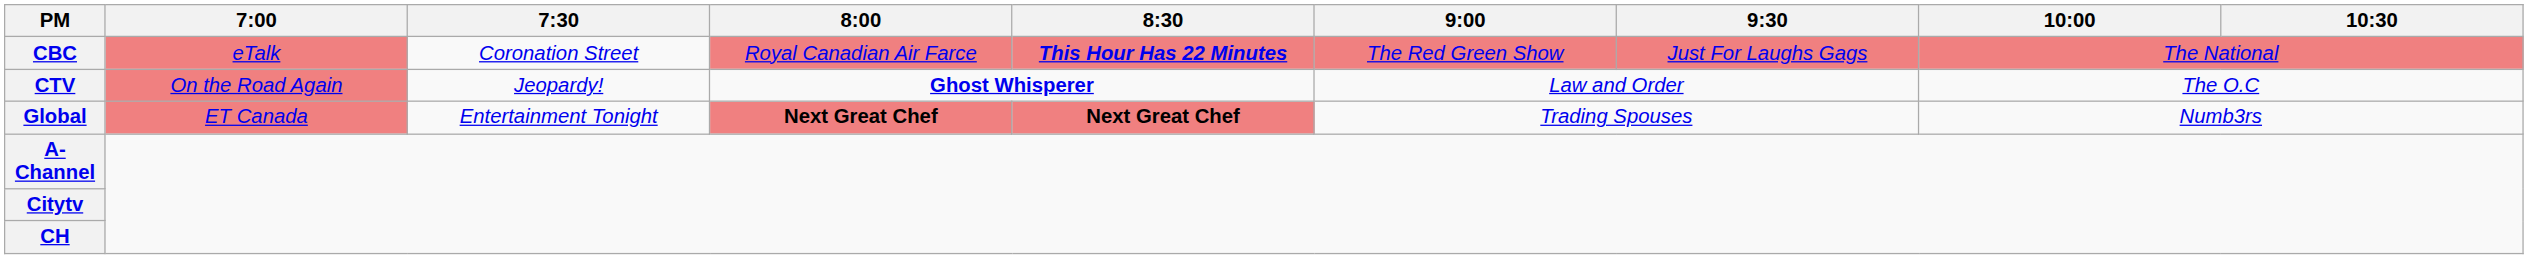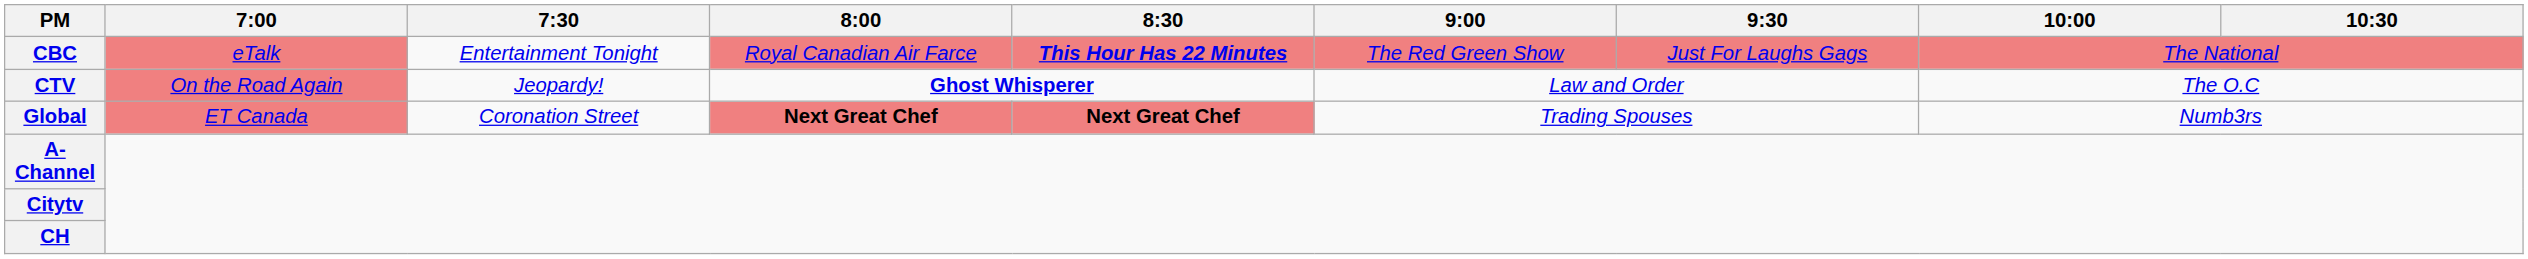CBC | 7:30: Coronation Street -> Entertainment Tonight
Global | 7:30: Entertainment Tonight -> Coronation Street
